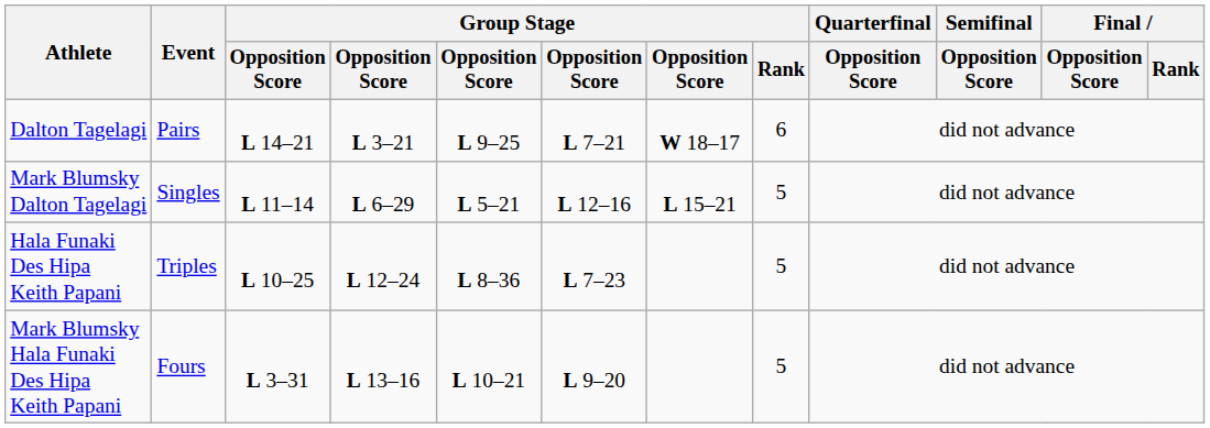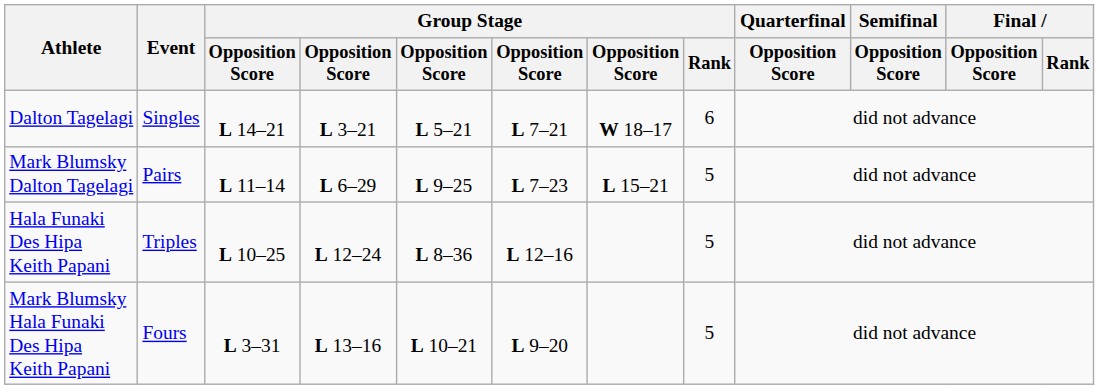Dalton Tagelagi | Event: Pairs -> Singles
Dalton Tagelagi | column 5: L 9–25 -> L 5–21
Mark Blumsky Dalton Tagelagi | Event: Singles -> Pairs
Mark Blumsky Dalton Tagelagi | column 5: L 5–21 -> L 9–25
Mark Blumsky Dalton Tagelagi | column 6: L 12–16 -> L 7–23
Hala Funaki Des Hipa Keith Papani | column 6: L 7–23 -> L 12–16
